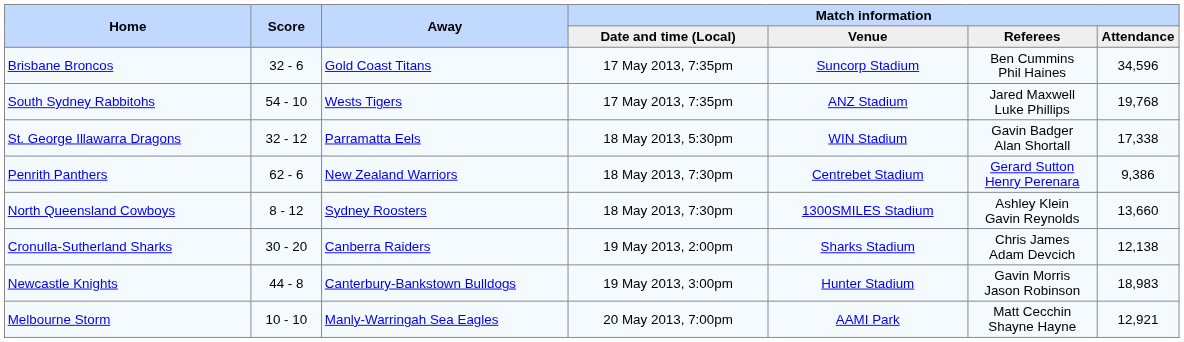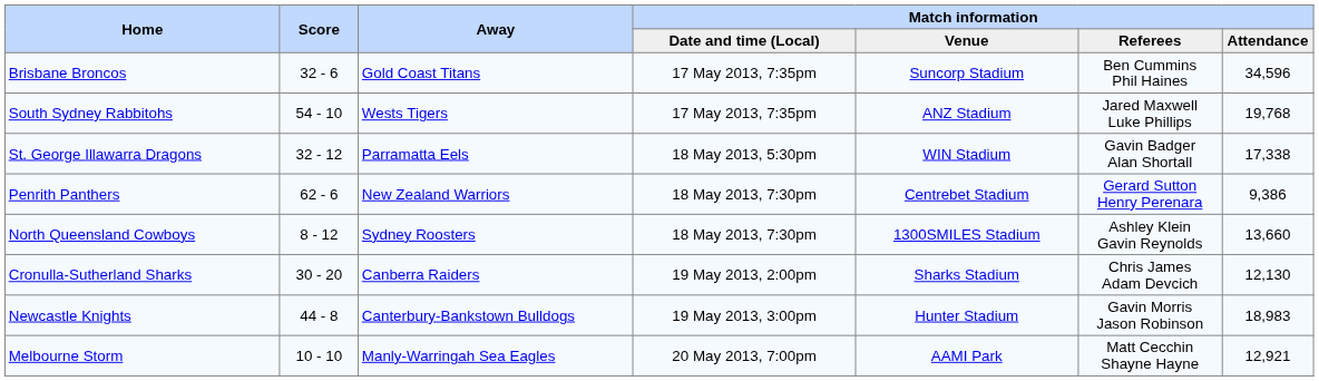Cronulla-Sutherland Sharks | Match information / Attendance: 12,138 -> 12,130
